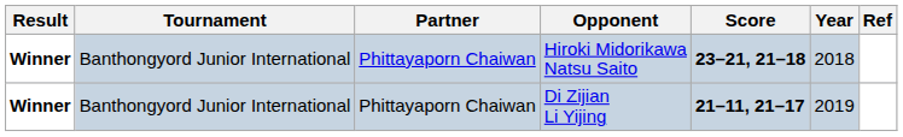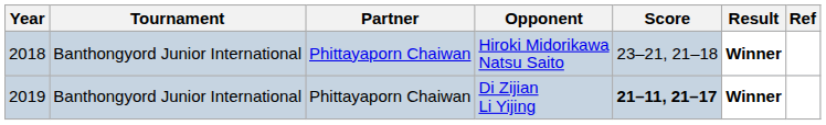columns swapped: Year <-> Result
Hiroki Midorikawa Natsu Saito | Score: bold -> normal
